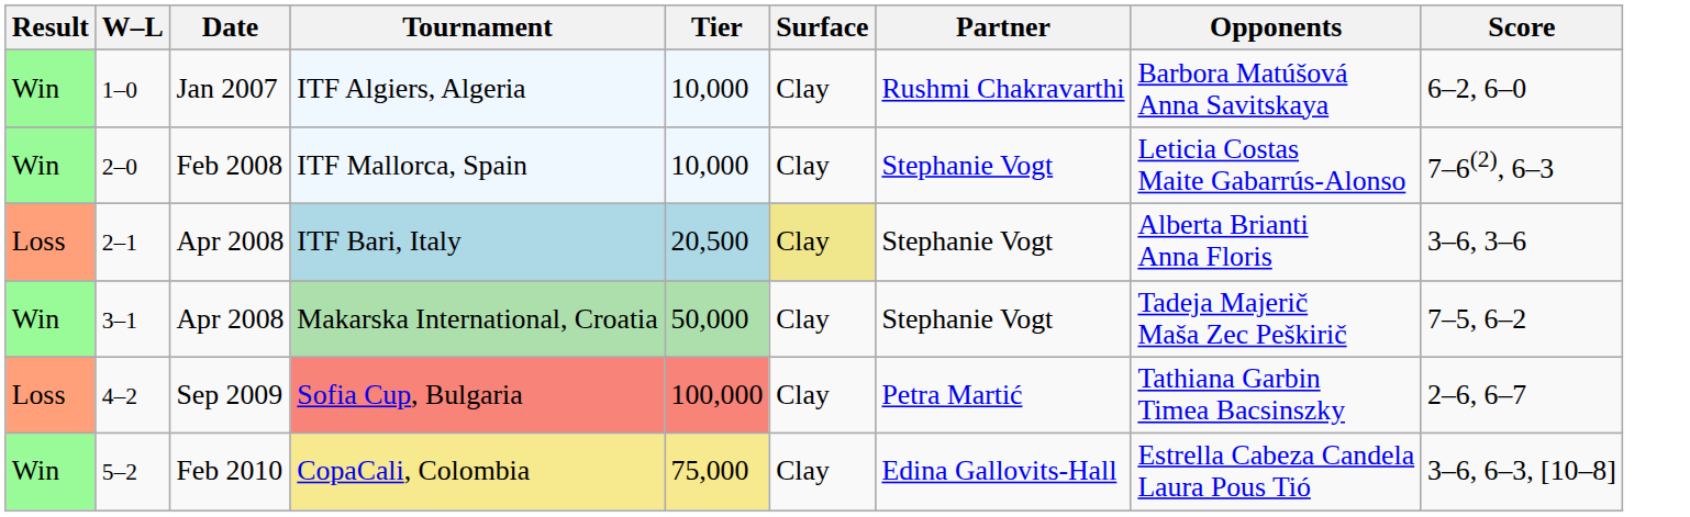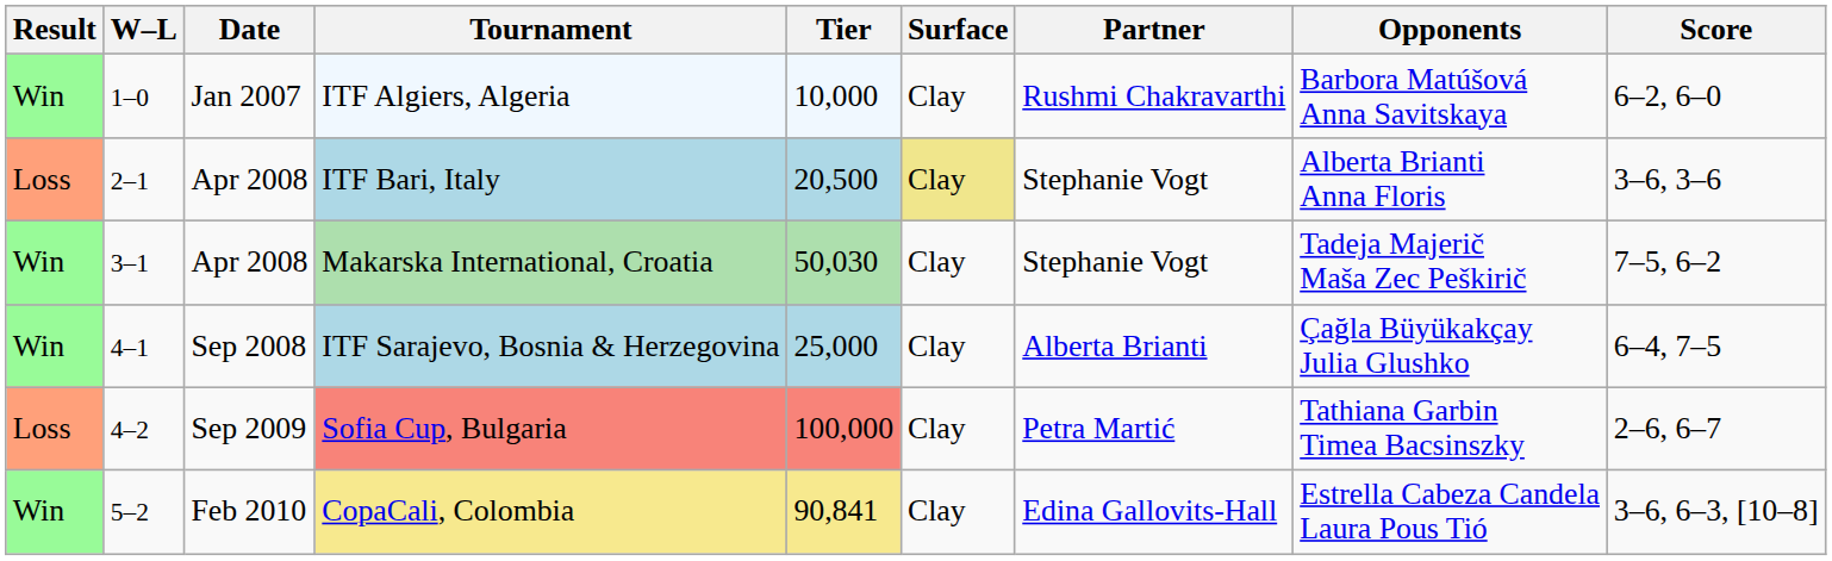- row: Win | 2–0 | Feb 2008 | ITF Mallorca, Spain | 10,000 | Clay | Stephanie Vogt | Leticia Costas Maite Gabarrús-Alonso | 7–6(2), 6–3
Makarska International, Croatia | Tier: 50,000 -> 50,030
+ row: Win | 4–1 | Sep 2008 | ITF Sarajevo, Bosnia & Herzegovina | 25,000 | Clay | Alberta Brianti | Çağla Büyükakçay Julia Glushko | 6–4, 7–5
CopaCali, Colombia | Tier: 75,000 -> 90,841
